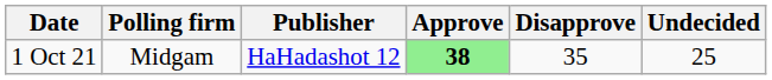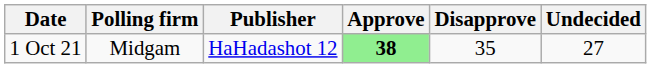1 Oct 21 | Undecided: 25 -> 27
